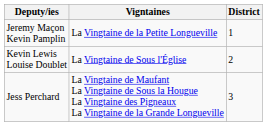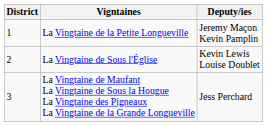columns swapped: District <-> Deputy/ies
